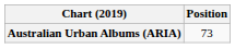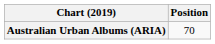Australian Urban Albums (ARIA) | Position: 73 -> 70
